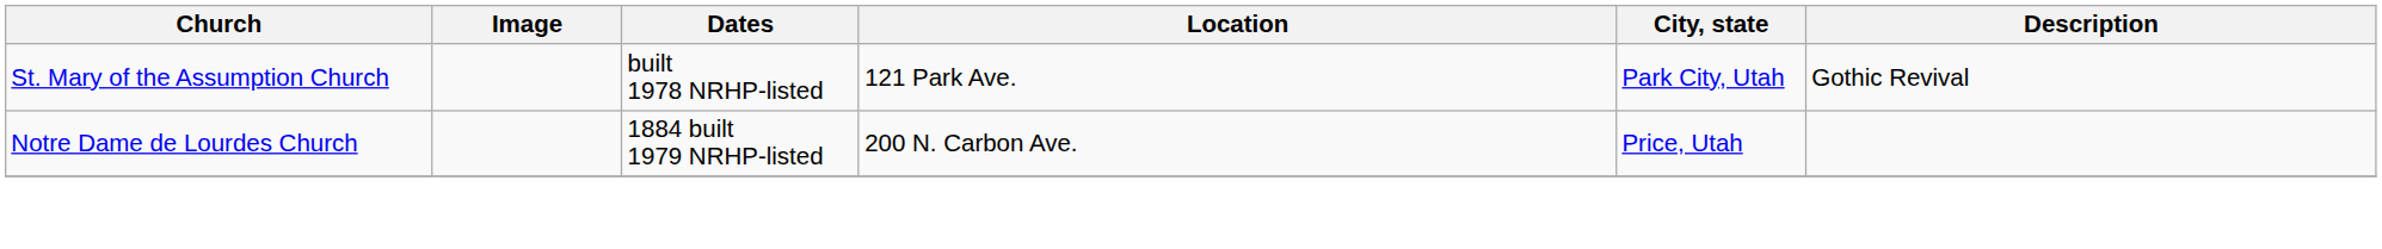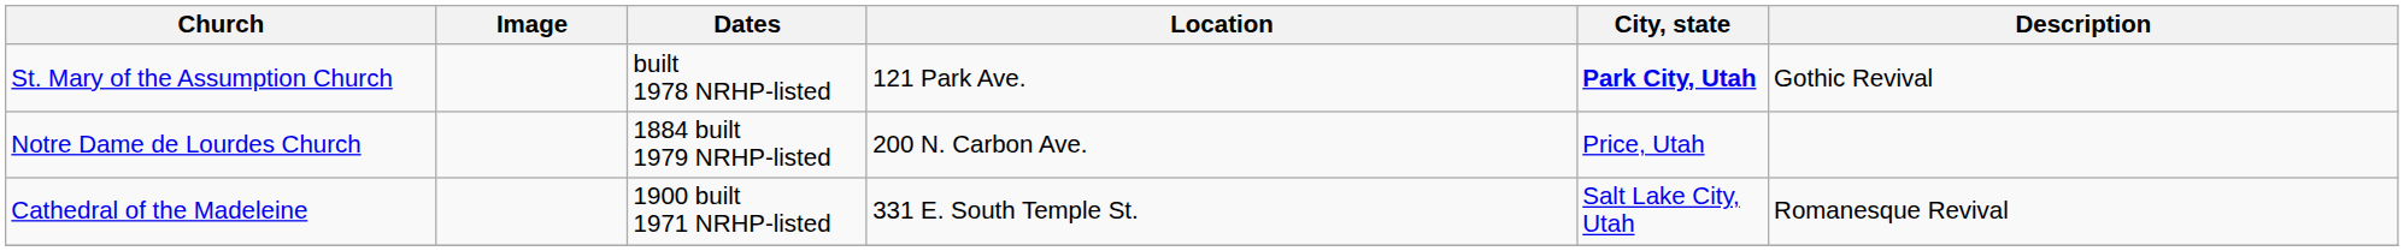St. Mary of the Assumption Church | City, state: normal -> bold
+ row: Cathedral of the Madeleine | 1900 built 1971 NRHP-listed | 331 E. South Temple St. | Salt Lake City, Utah | Romanesque Revival
